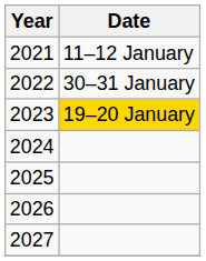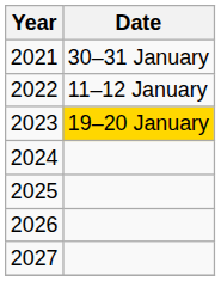2021 | Date: 11–12 January -> 30–31 January
2022 | Date: 30–31 January -> 11–12 January
